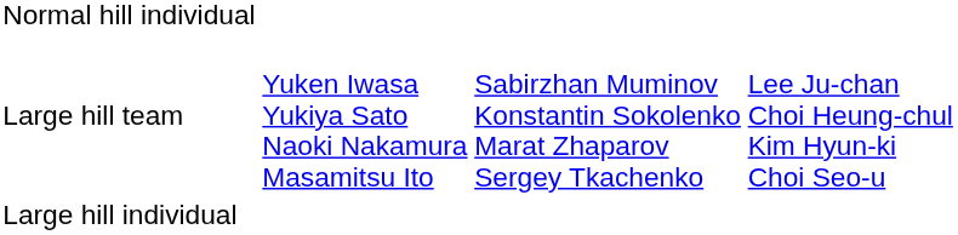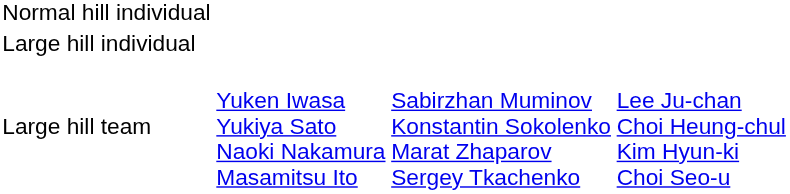rows swapped: Large hill individual <-> Large hill team
